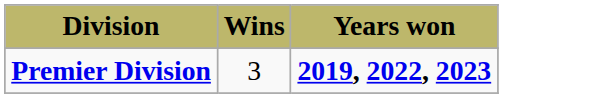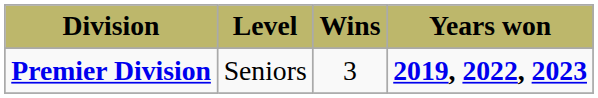+ column: Level | Seniors
